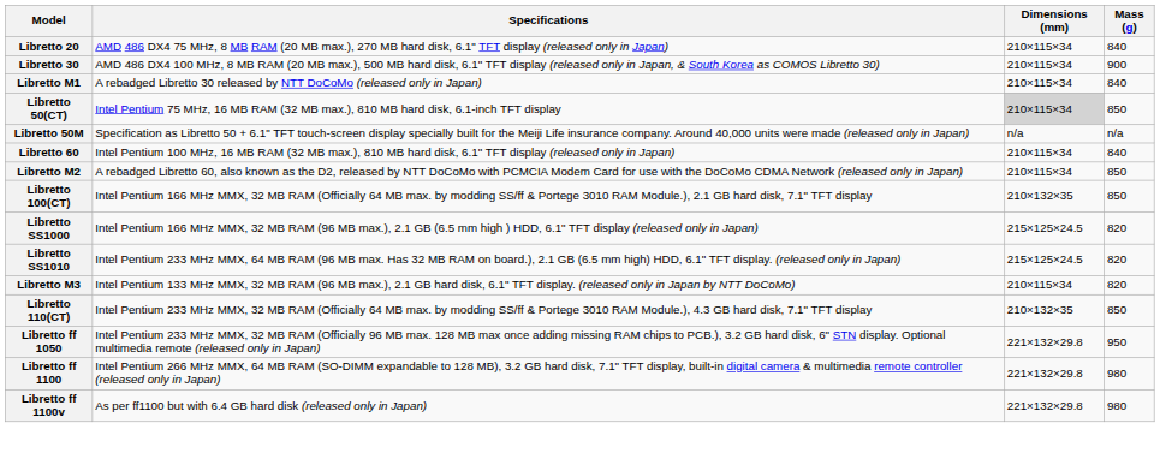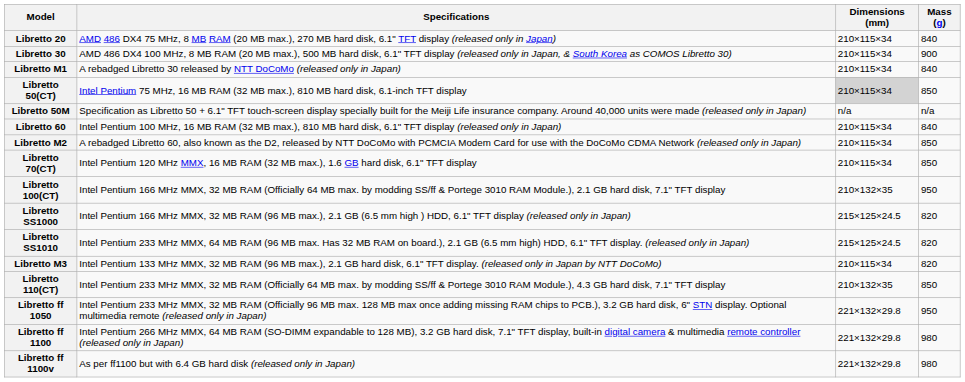+ row: Libretto 70(CT) | Intel Pentium 120 MHz MMX, 16 MB RAM (32 MB max.), 1.6 GB hard disk, 6.1" TFT display | 210×115×34 | 850
Libretto 100(CT) | Mass (g): 850 -> 950
